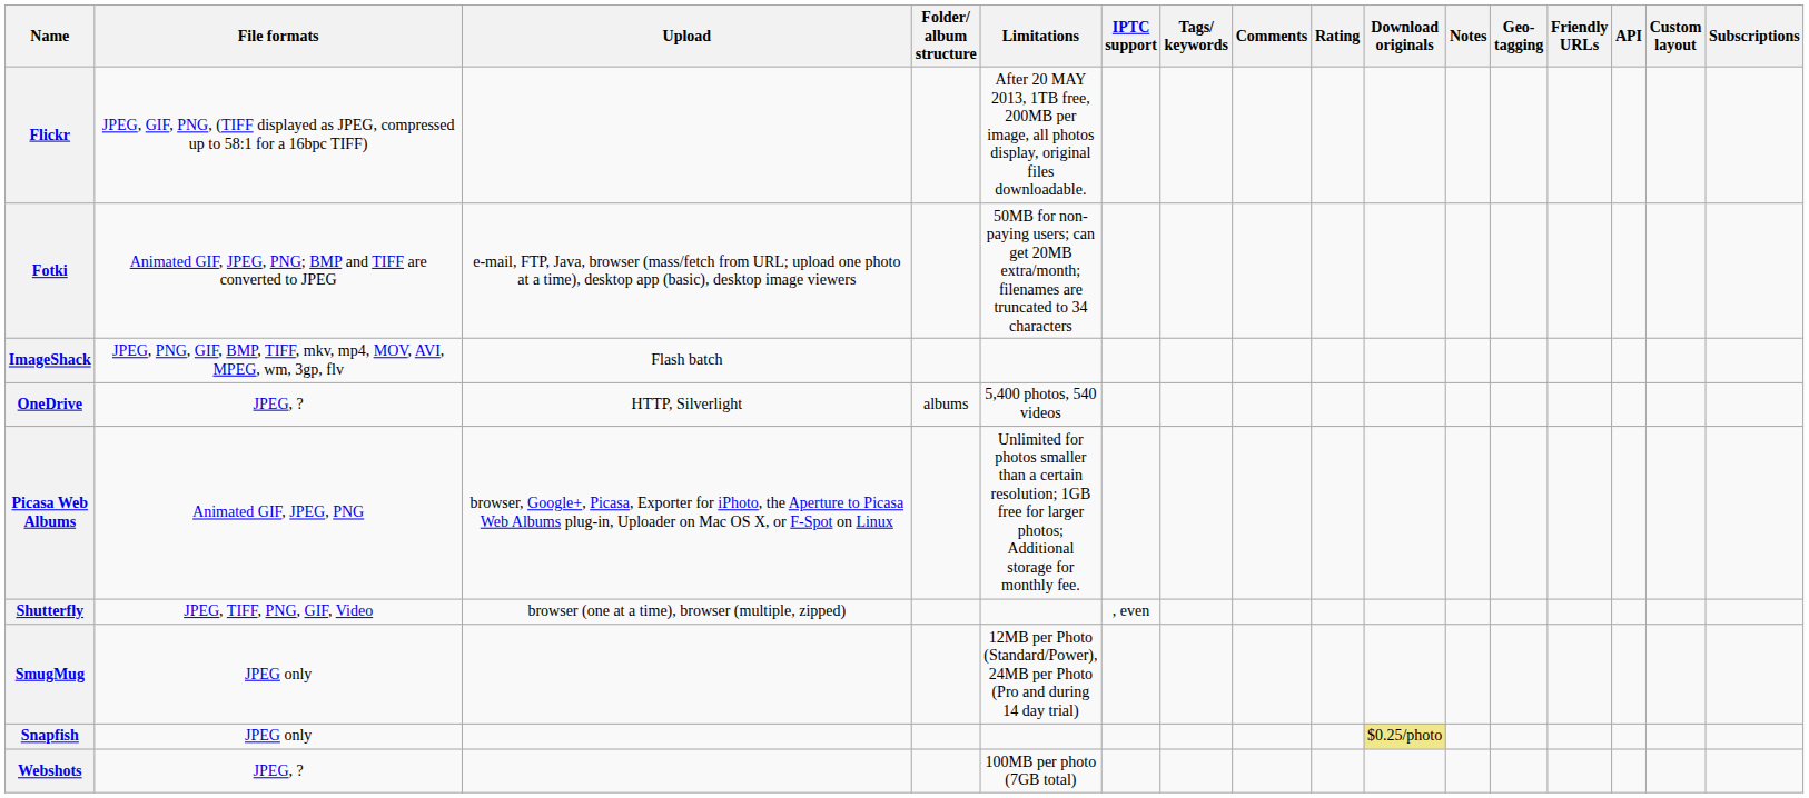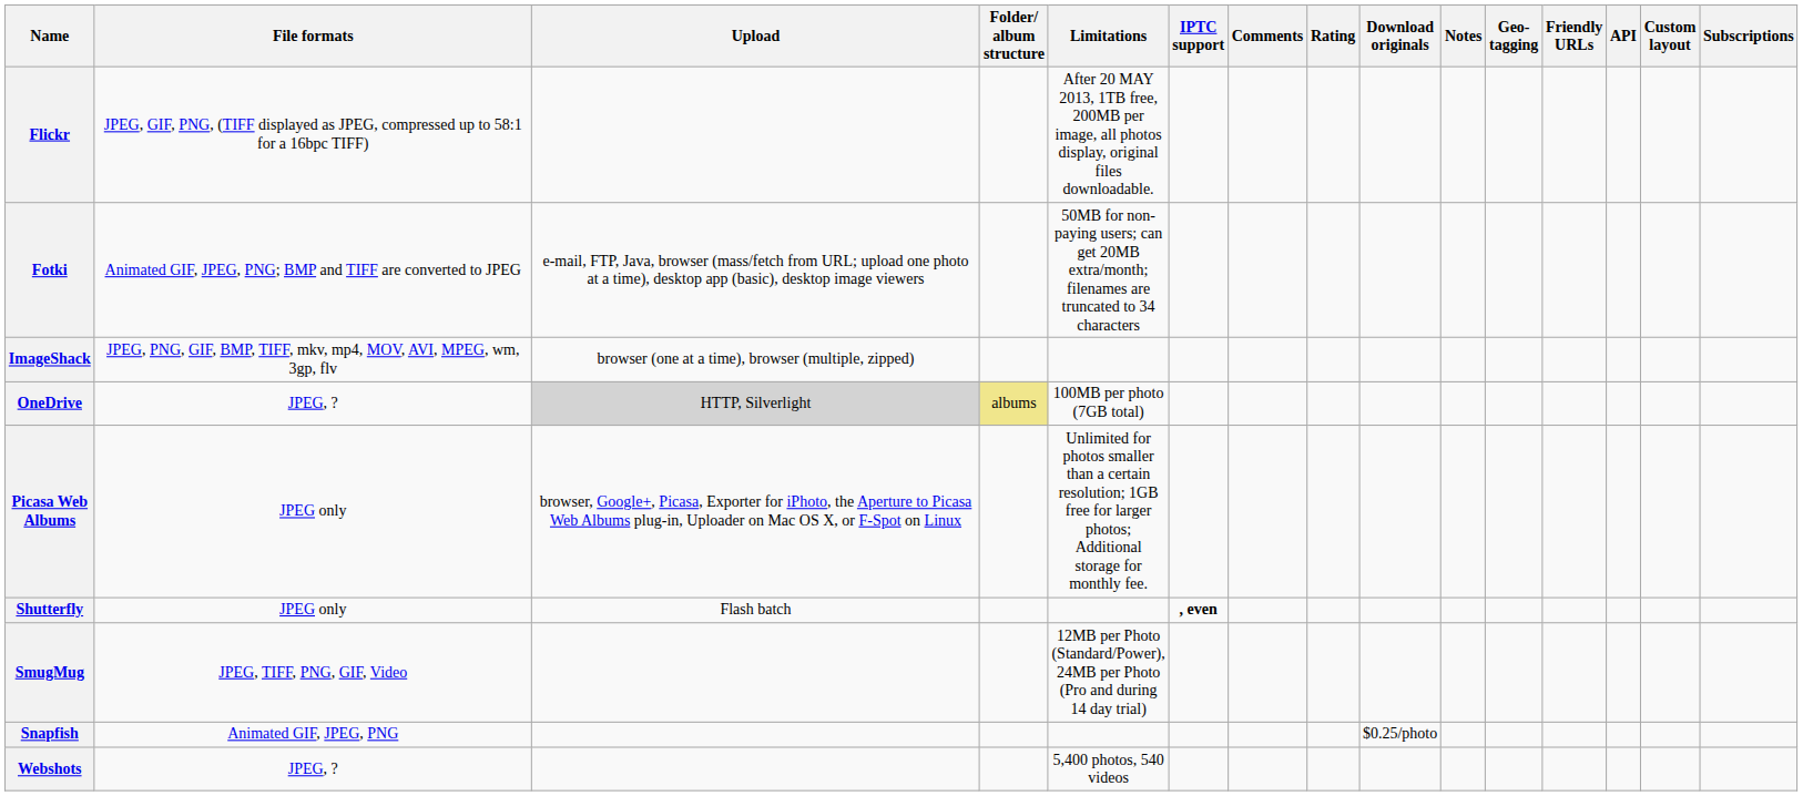- column: Tags/ keywords
ImageShack | Upload: Flash batch -> browser (one at a time), browser (multiple, zipped)
OneDrive | Upload: no background -> lightgrey background
OneDrive | Folder/ album structure: no background -> khaki background
OneDrive | Limitations: 5,400 photos, 540 videos -> 100MB per photo (7GB total)
Picasa Web Albums | File formats: Animated GIF, JPEG, PNG -> JPEG only
Shutterfly | File formats: JPEG, TIFF, PNG, GIF, Video -> JPEG only
Shutterfly | Upload: browser (one at a time), browser (multiple, zipped) -> Flash batch
Shutterfly | IPTC support: normal -> bold
SmugMug | File formats: JPEG only -> JPEG, TIFF, PNG, GIF, Video
Snapfish | File formats: JPEG only -> Animated GIF, JPEG, PNG
Snapfish | Download originals: khaki background -> no background
Webshots | Limitations: 100MB per photo (7GB total) -> 5,400 photos, 540 videos
